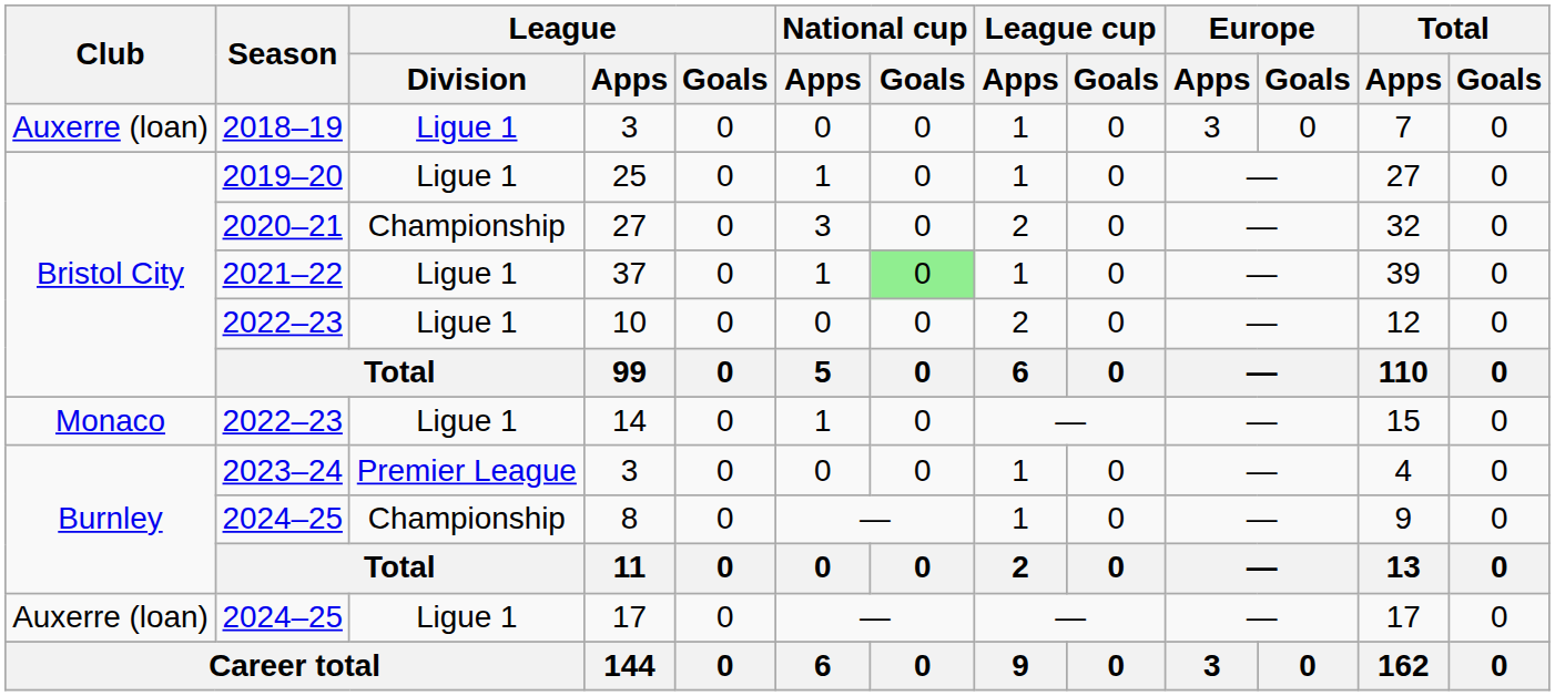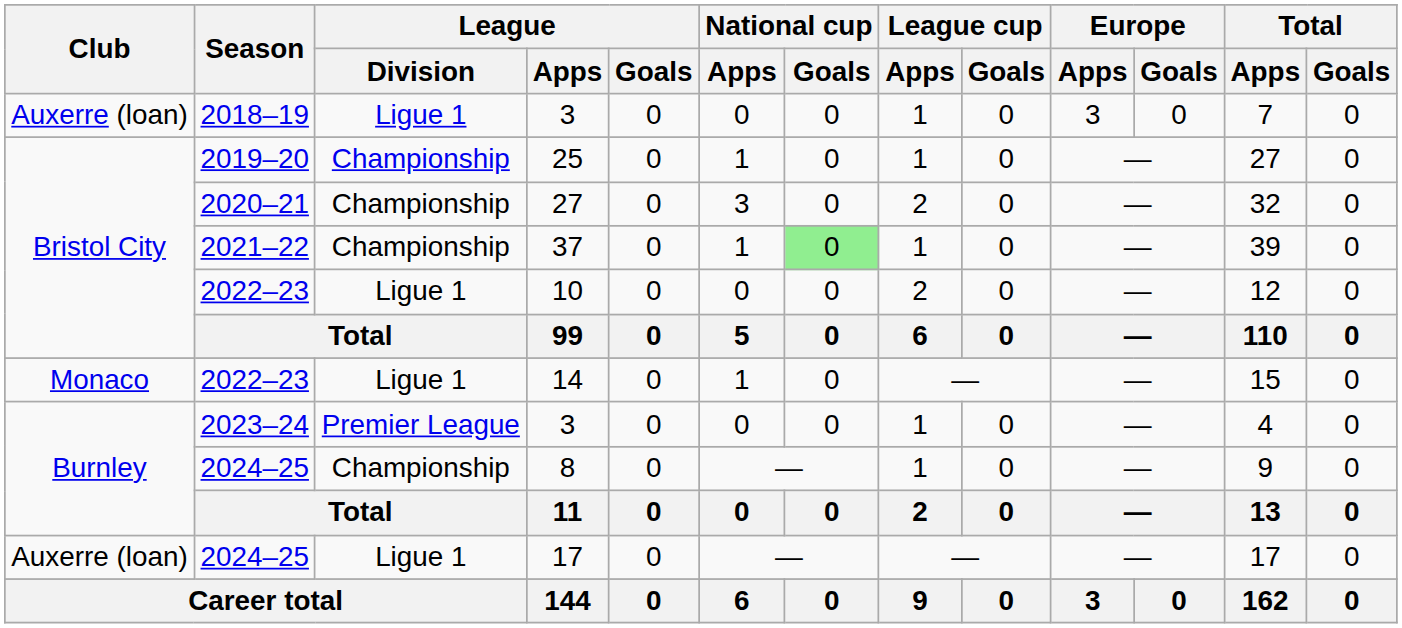25 | League / Division: Ligue 1 -> Championship
37 | League / Division: Ligue 1 -> Championship
